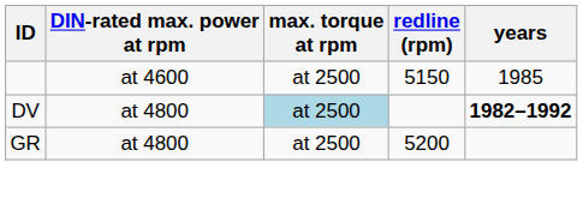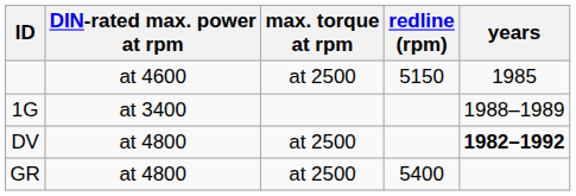+ row: 1G | at 3400 | 1988–1989
DV | max. torque at rpm: lightblue background -> no background
GR | redline (rpm): 5200 -> 5400
